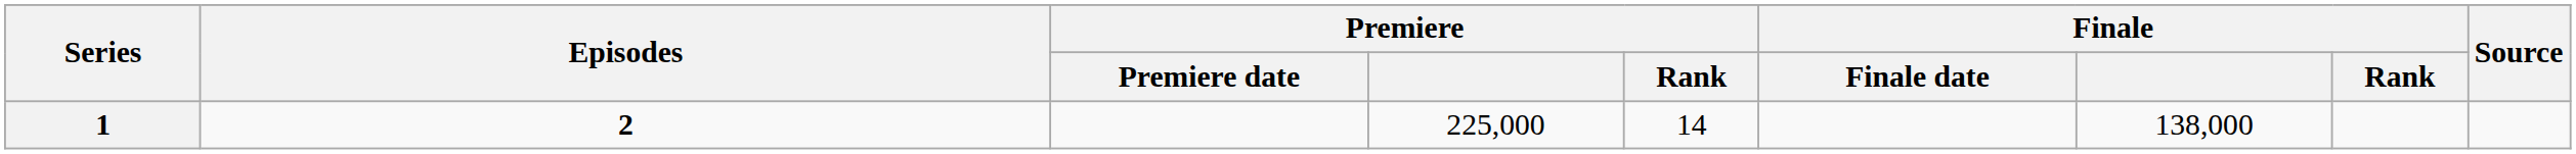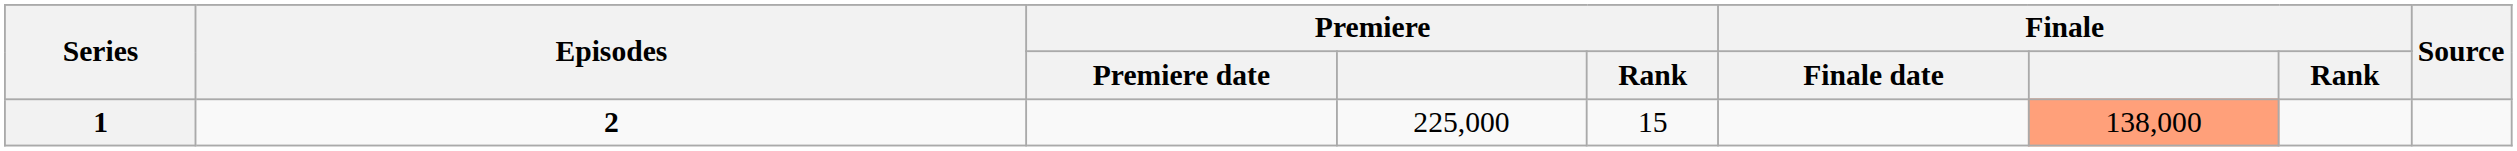1 | Premiere / Rank: 14 -> 15
1 | Finale: no background -> lightsalmon background
